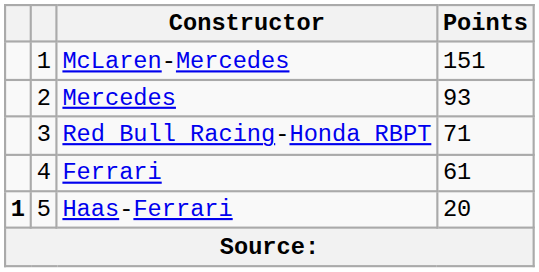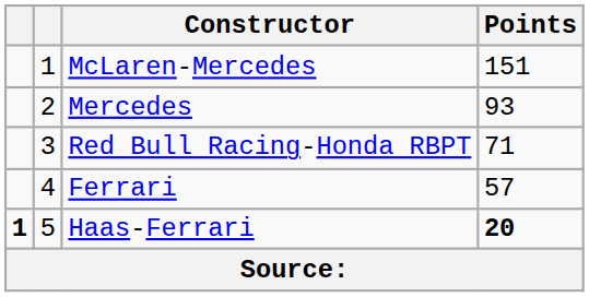Ferrari | Points: 61 -> 57
Haas-Ferrari | Points: normal -> bold
